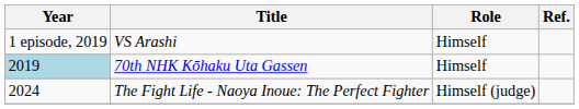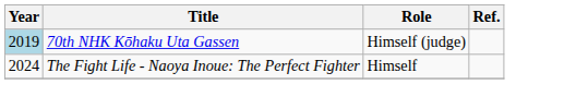- row: 1 episode, 2019 | VS Arashi | Himself
70th NHK Kōhaku Uta Gassen | Role: Himself -> Himself (judge)
The Fight Life - Naoya Inoue: The Perfect Fighter | Role: Himself (judge) -> Himself
